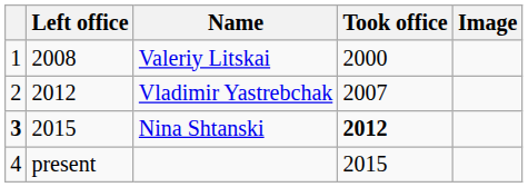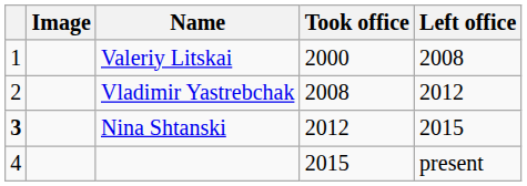columns swapped: Image <-> Left office
Vladimir Yastrebchak | Took office: 2007 -> 2008
Nina Shtanski | Took office: bold -> normal
